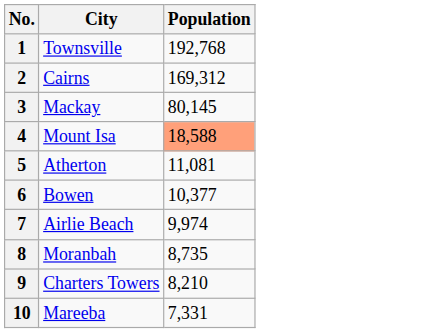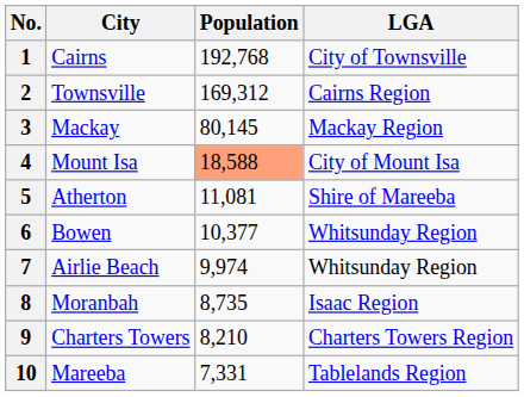+ column: LGA | City of Townsville | Cairns Region | Mackay Region | City of Mount Isa | Shire of Mareeba | Whitsunday Region | Whitsunday Region | Isaac Region | Charters Towers Region | Tablelands Region
1 | City: Townsville -> Cairns
2 | City: Cairns -> Townsville
